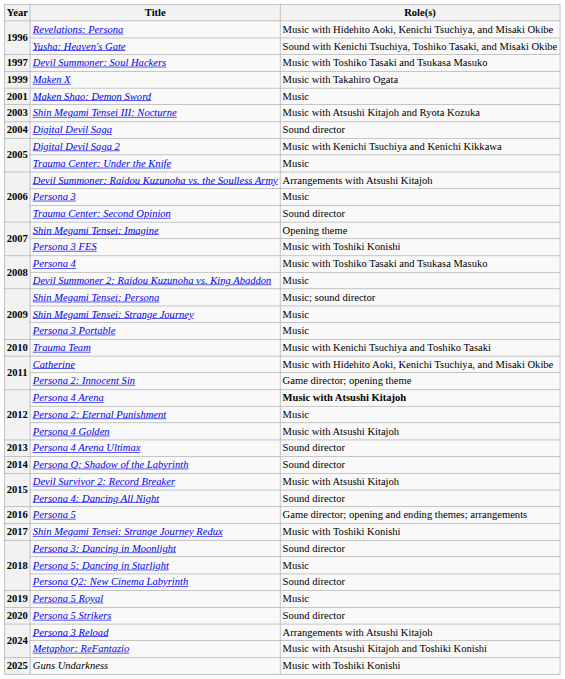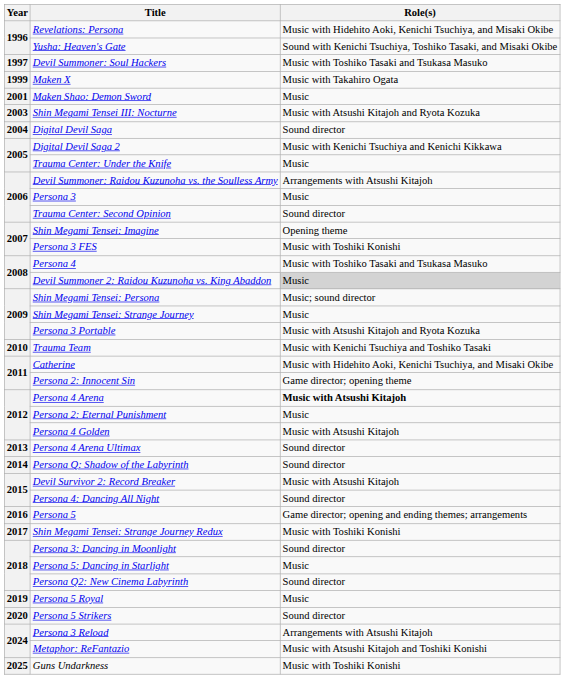Devil Summoner 2: Raidou Kuzunoha vs. King Abaddon | Role(s): no background -> lightgrey background
Persona 3 Portable | Role(s): Music -> Music with Atsushi Kitajoh and Ryota Kozuka
